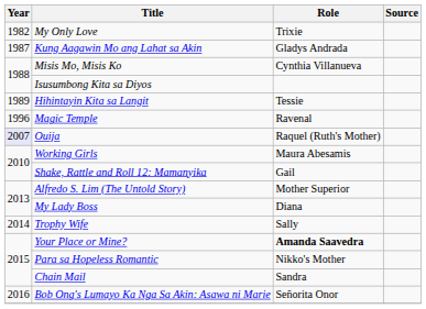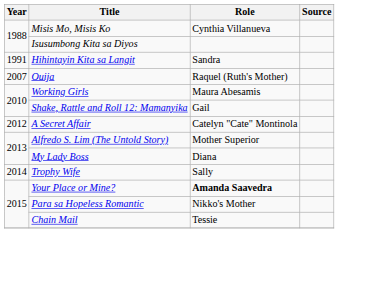- row: 1982 | My Only Love | Trixie
- row: 1987 | Kung Aagawin Mo ang Lahat sa Akin | Gladys Andrada
Hihintayin Kita sa Langit | Year: 1989 -> 1991
Hihintayin Kita sa Langit | Role: Tessie -> Sandra
- row: 1996 | Magic Temple | Ravenal
Ouija | Year: lavender background -> no background
+ row: 2012 | A Secret Affair | Catelyn "Cate" Montinola
Chain Mail | Role: Sandra -> Tessie
- row: 2016 | Bob Ong's Lumayo Ka Nga Sa Akin: Asawa ni Marie | Señorita Onor
